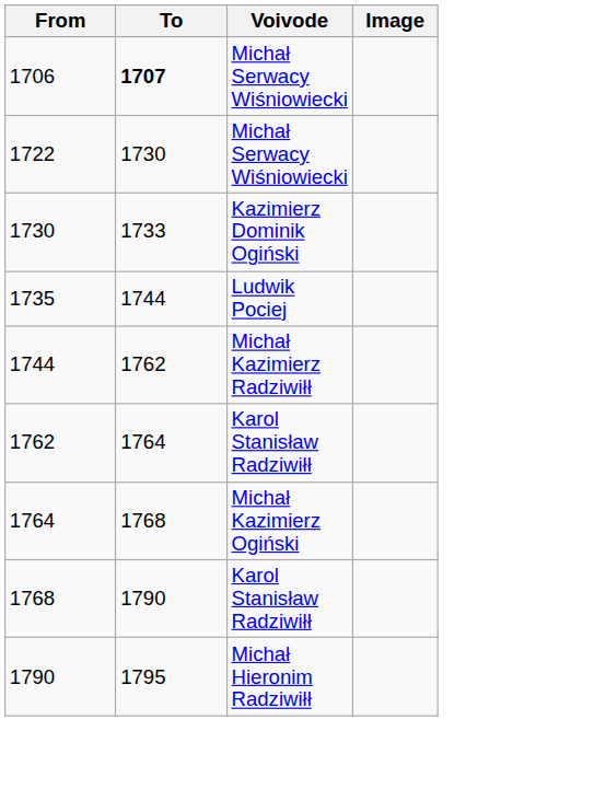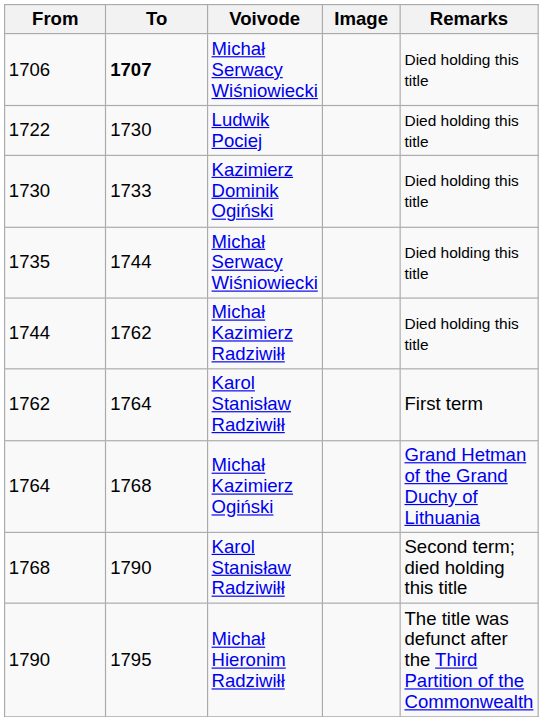+ column: Remarks | Died holding this title | Died holding this title | Died holding this title | Died holding this title | Died holding this title | First term | Grand Hetman of the Grand Duchy of Lithuania | Second term; died holding this title | The title was defunct after the Third Partition of the Commonwealth
1722 | Voivode: Michał Serwacy Wiśniowiecki -> Ludwik Pociej
1735 | Voivode: Ludwik Pociej -> Michał Serwacy Wiśniowiecki
